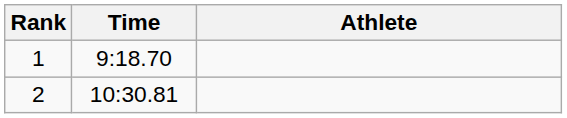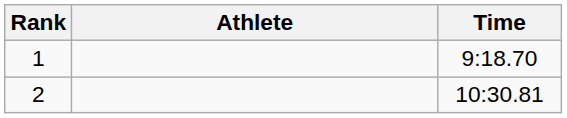columns swapped: Athlete <-> Time
